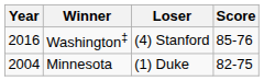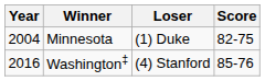rows swapped: Minnesota <-> Washington‡
